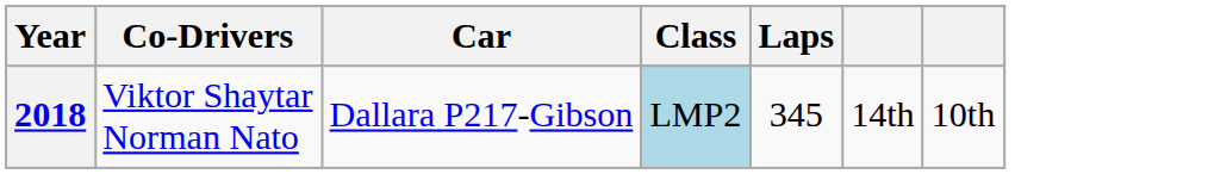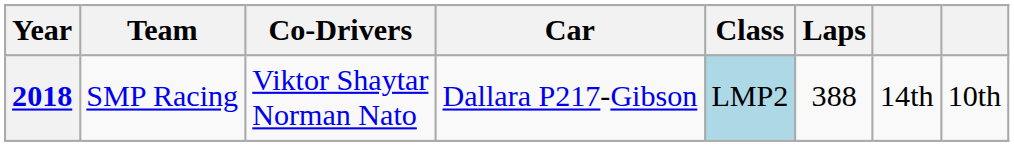+ column: Team | SMP Racing
2018 | Laps: 345 -> 388
